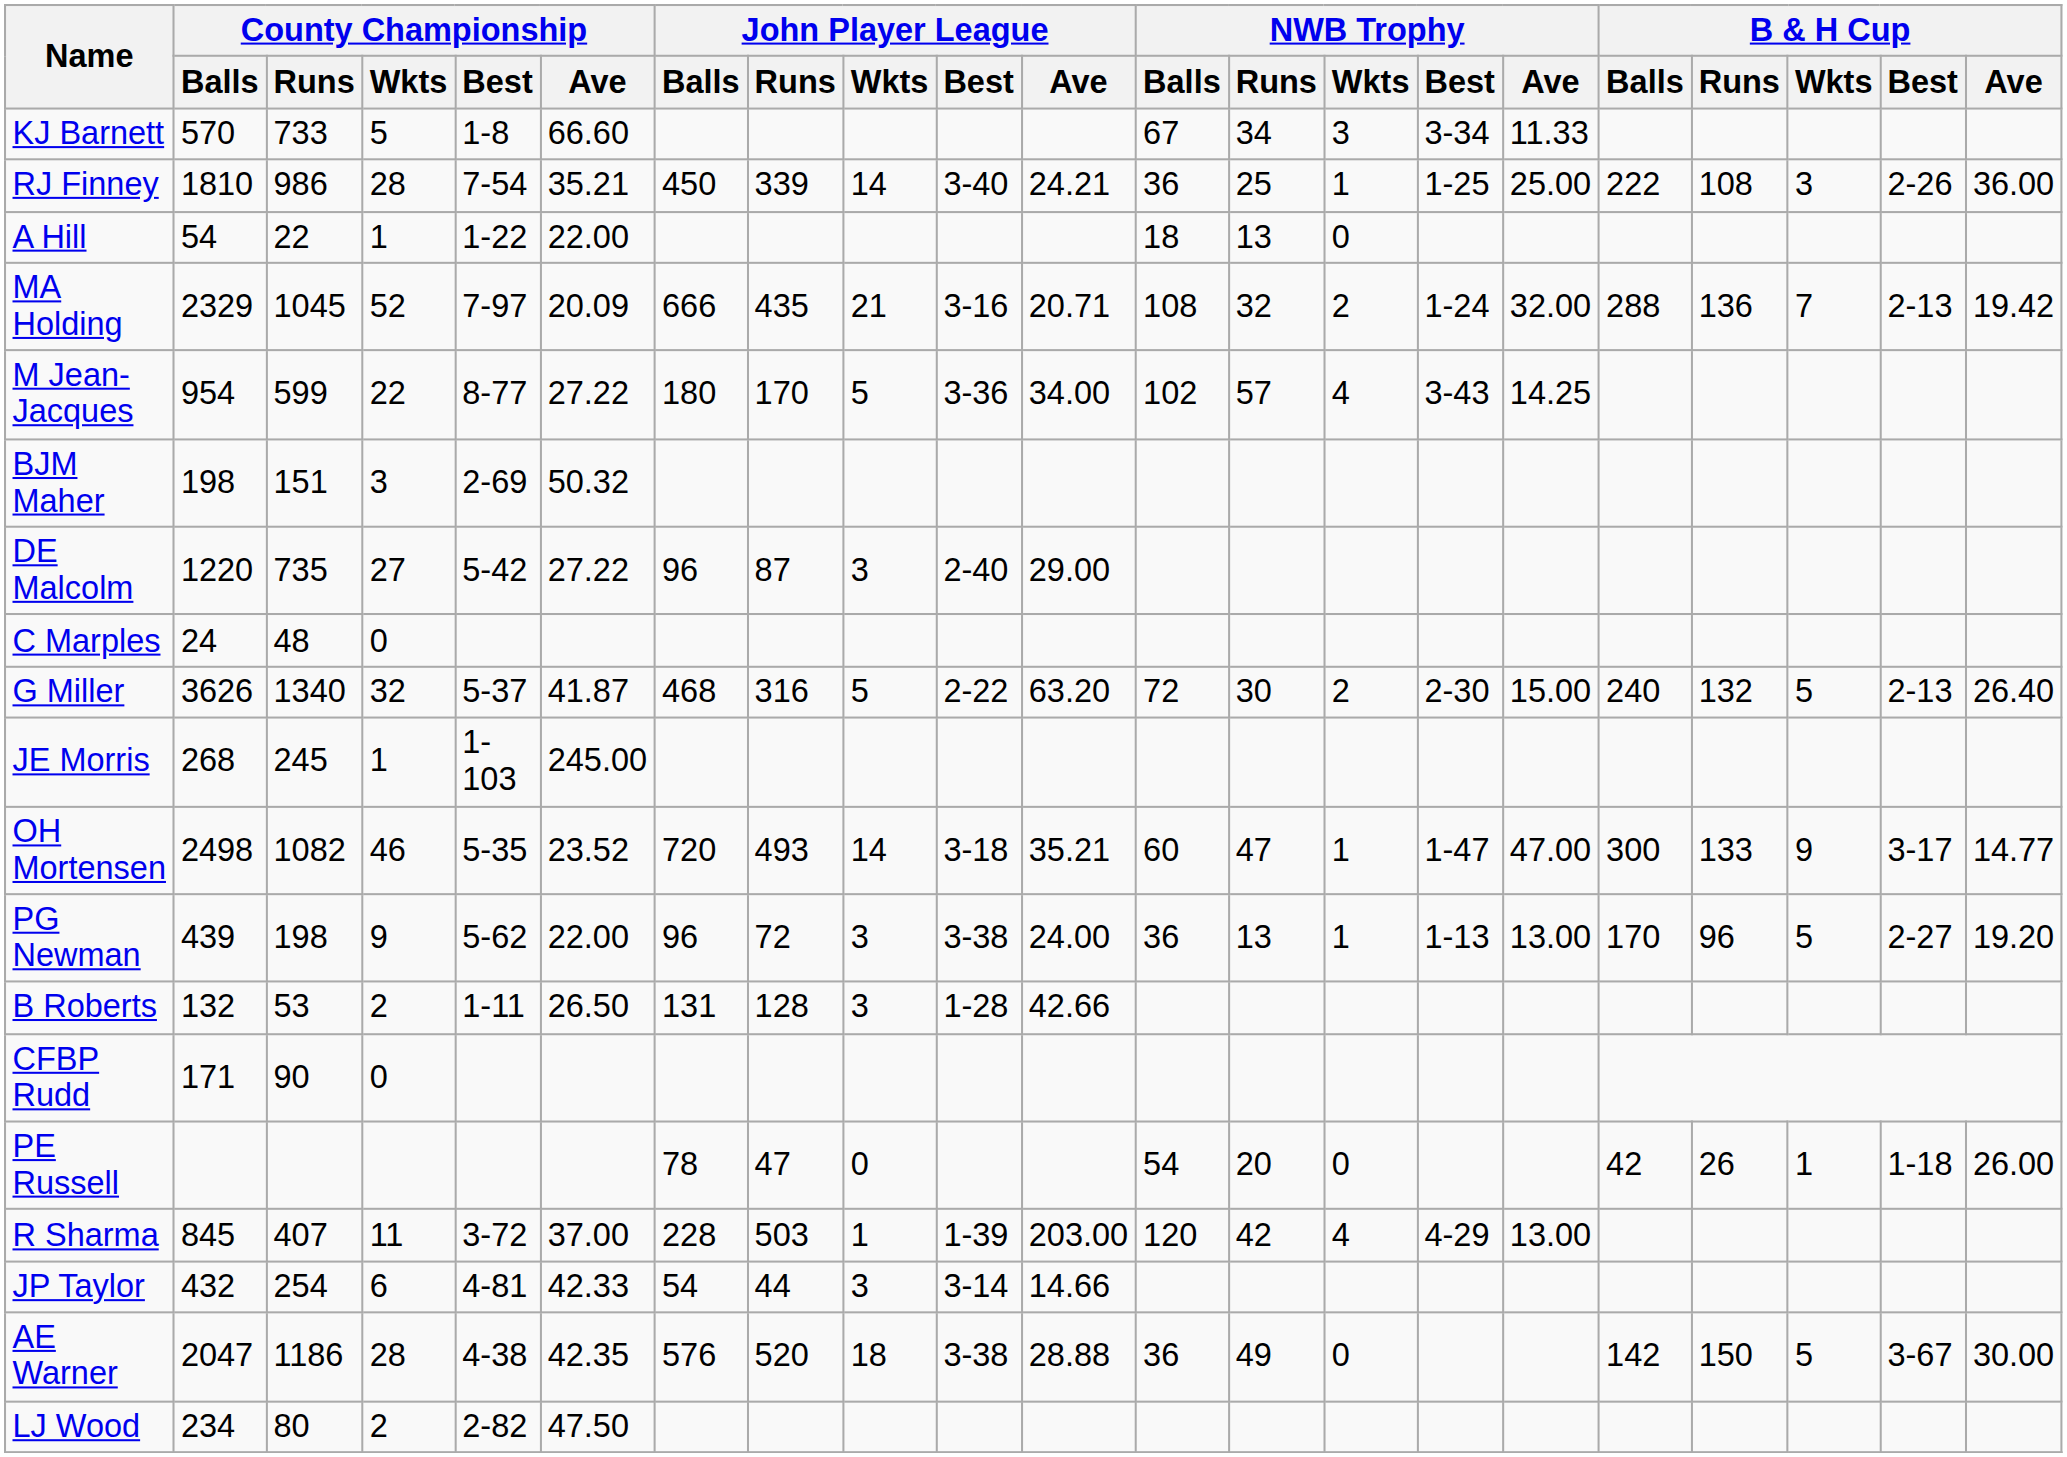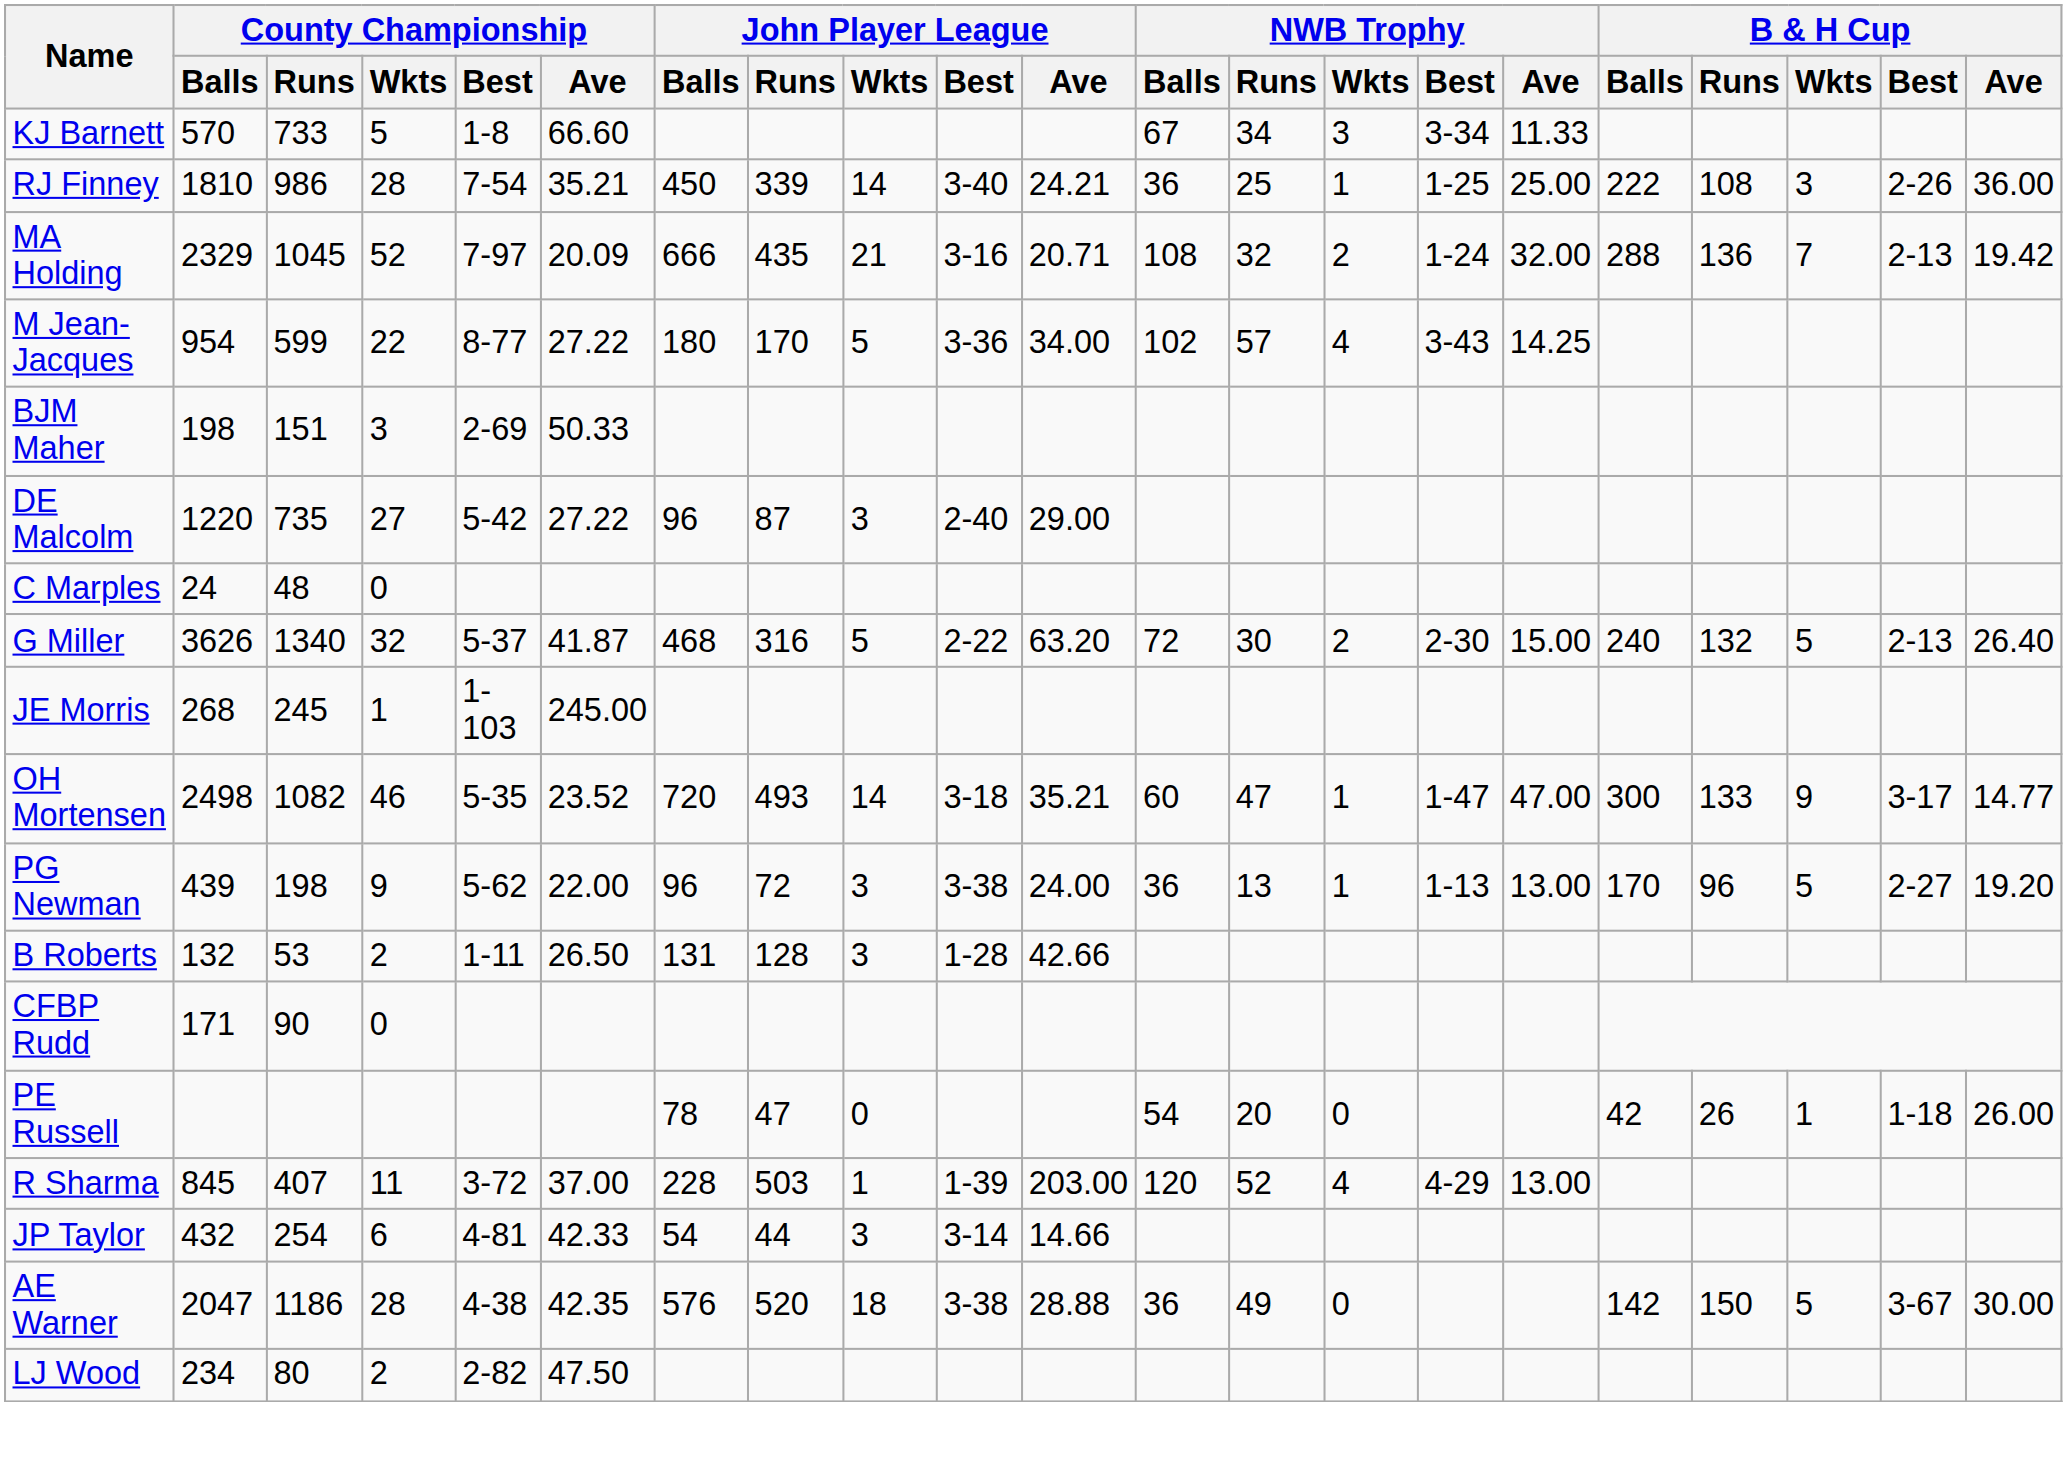- row: A Hill | 54 | 22 | 1 | 1-22 | 22.00 | 18 | 13 | 0
BJM Maher | County Championship / Ave: 50.32 -> 50.33
R Sharma | NWB Trophy / Runs: 42 -> 52
